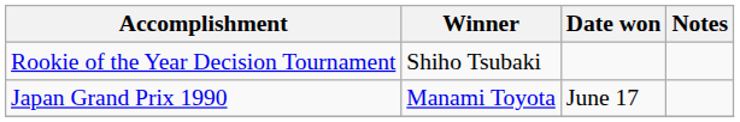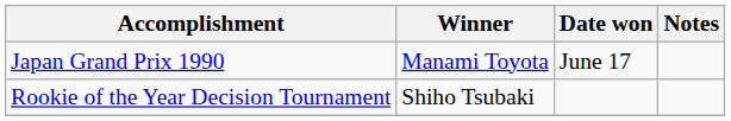rows swapped: Japan Grand Prix 1990 <-> Rookie of the Year Decision Tournament
